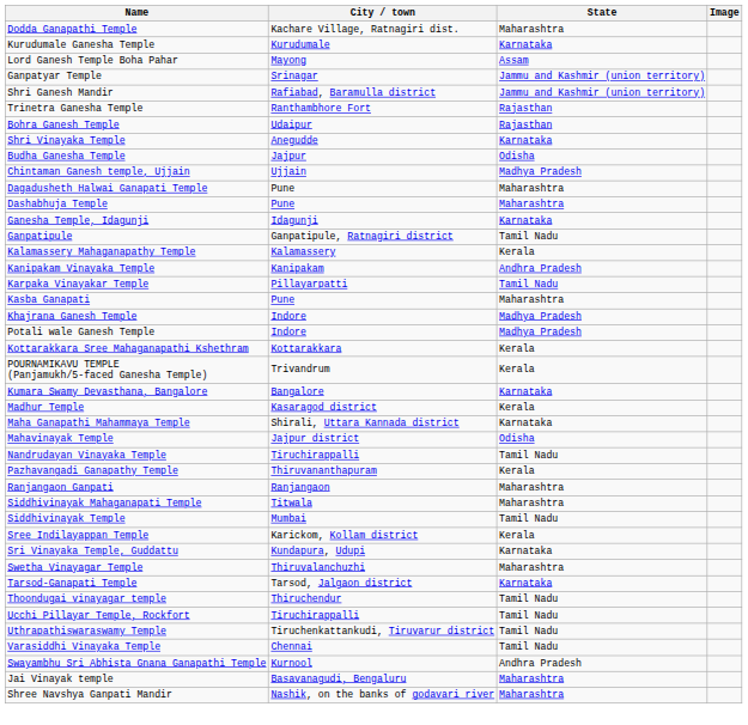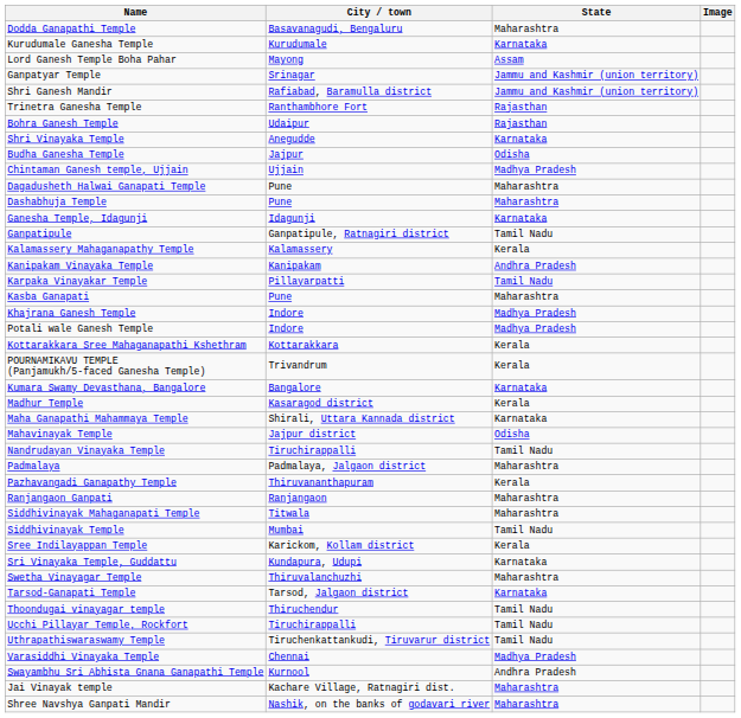Dodda Ganapathi Temple | City / town: Kachare Village, Ratnagiri dist. -> Basavanagudi, Bengaluru
+ row: Padmalaya | Padmalaya, Jalgaon district | Maharashtra
Varasiddhi Vinayaka Temple | State: Tamil Nadu -> Madhya Pradesh
Jai Vinayak temple | City / town: Basavanagudi, Bengaluru -> Kachare Village, Ratnagiri dist.
